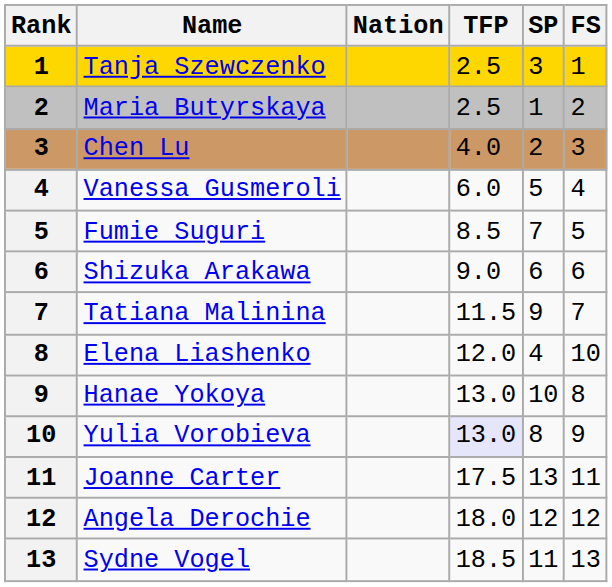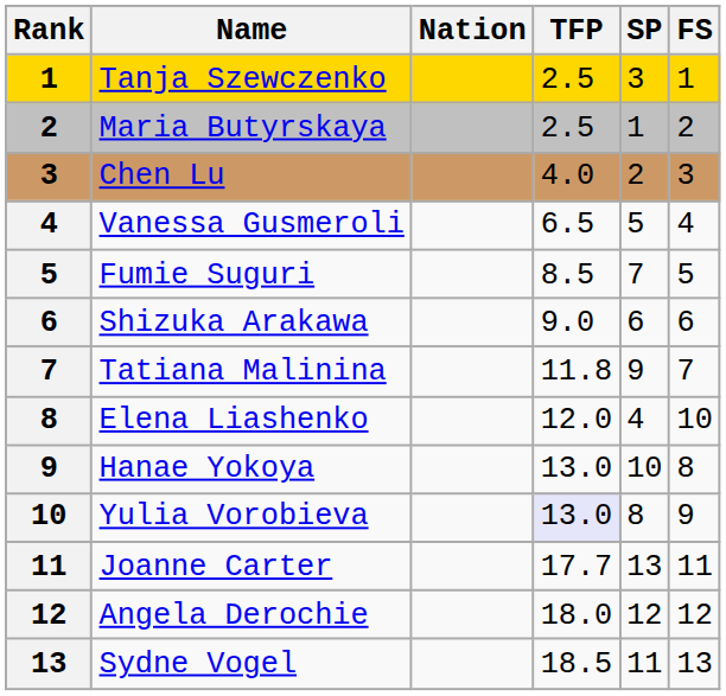Vanessa Gusmeroli | TFP: 6.0 -> 6.5
Tatiana Malinina | TFP: 11.5 -> 11.8
Joanne Carter | TFP: 17.5 -> 17.7
